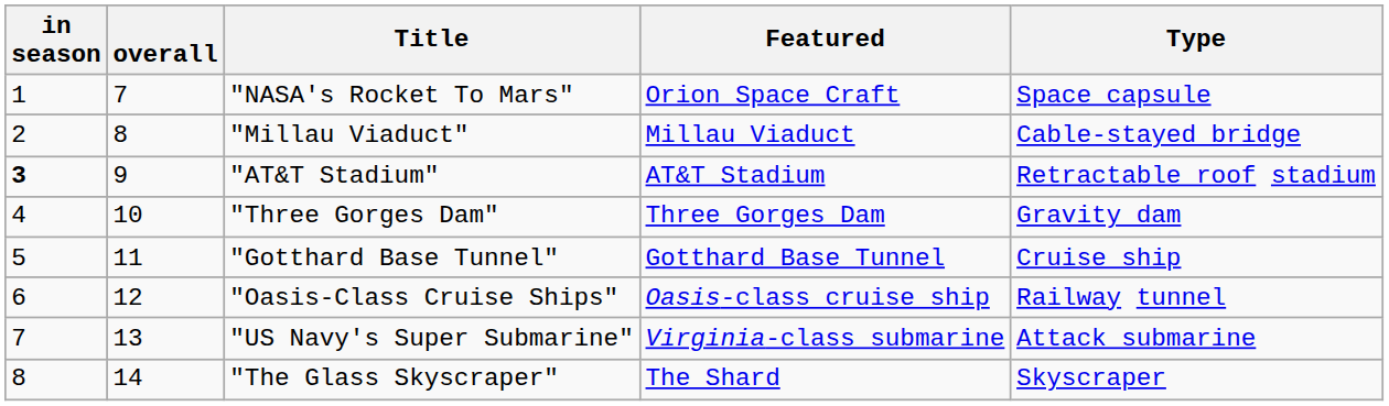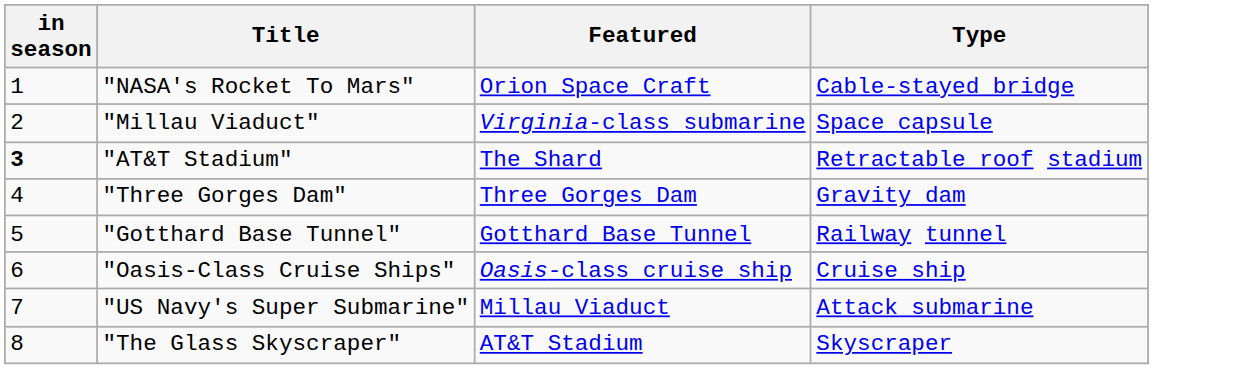- column: overall | 7 | 8 | 9 | 10 | 11 | 12 | 13 | 14
"NASA's Rocket To Mars" | Type: Space capsule -> Cable-stayed bridge
"Millau Viaduct" | Featured: Millau Viaduct -> Virginia-class submarine
"Millau Viaduct" | Type: Cable-stayed bridge -> Space capsule
"AT&T Stadium" | Featured: AT&T Stadium -> The Shard
"Gotthard Base Tunnel" | Type: Cruise ship -> Railway tunnel
"Oasis-Class Cruise Ships" | Type: Railway tunnel -> Cruise ship
"US Navy's Super Submarine" | Featured: Virginia-class submarine -> Millau Viaduct
"The Glass Skyscraper" | Featured: The Shard -> AT&T Stadium
